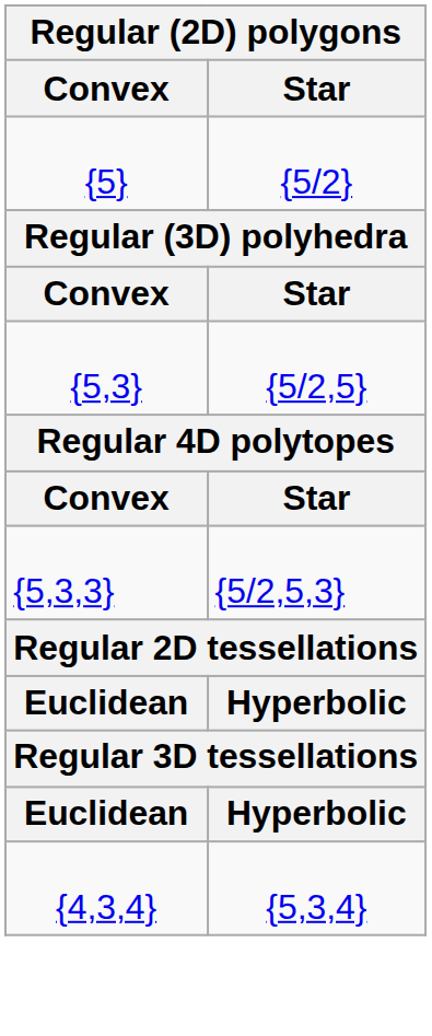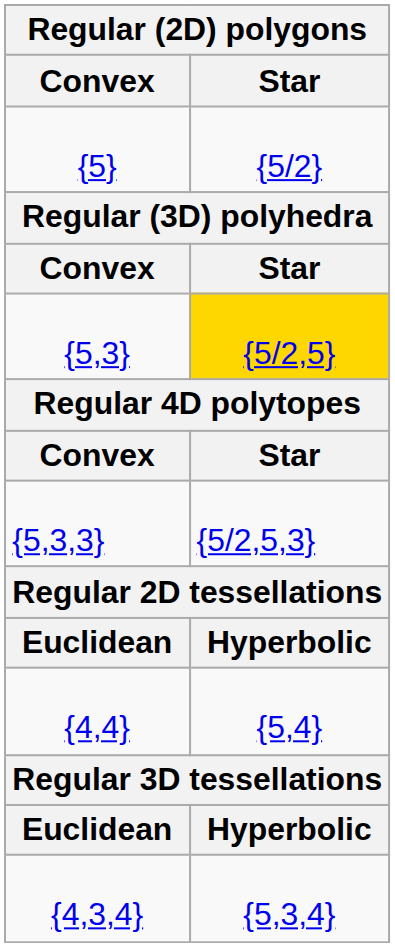{5,3} | Star: no background -> gold background
+ row: {4,4} | {5,4}
